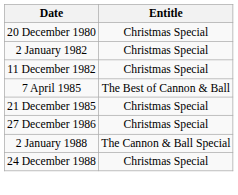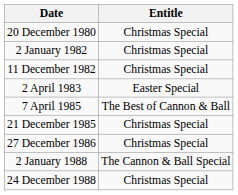+ row: 2 April 1983 | Easter Special
